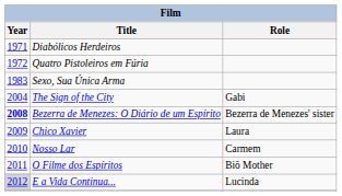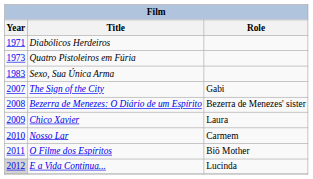Quatro Pistoleiros em Fúria | Year: 1972 -> 1973
The Sign of the City | Year: 2004 -> 2007
Bezerra de Menezes: O Diário de um Espírito | Year: bold -> normal
